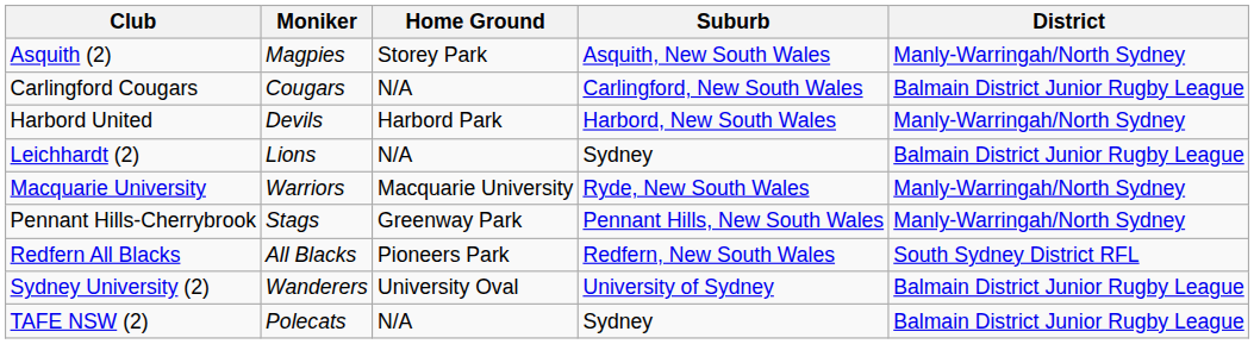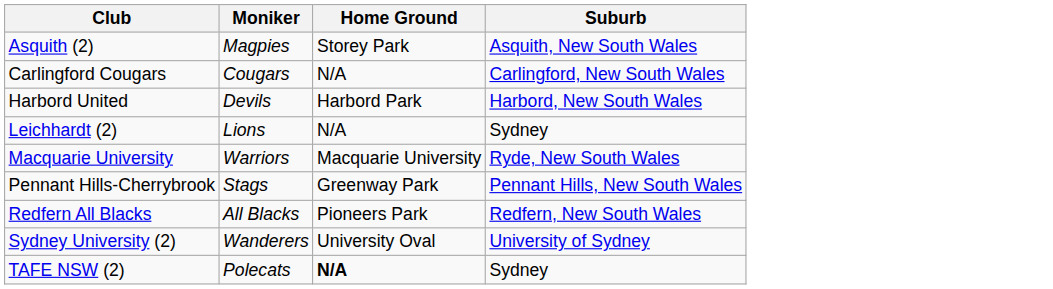- column: District | Manly-Warringah/North Sydney | Balmain District Junior Rugby League | Manly-Warringah/North Sydney | Balmain District Junior Rugby League | Manly-Warringah/North Sydney | Manly-Warringah/North Sydney | South Sydney District RFL | Balmain District Junior Rugby League | Balmain District Junior Rugby League
TAFE NSW (2) | Home Ground: normal -> bold
